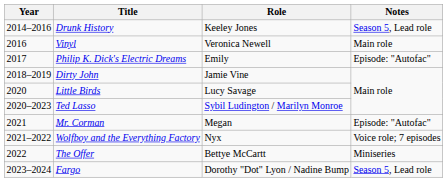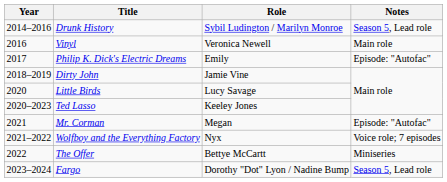Drunk History | Role: Keeley Jones -> Sybil Ludington / Marilyn Monroe
Ted Lasso | Role: Sybil Ludington / Marilyn Monroe -> Keeley Jones
